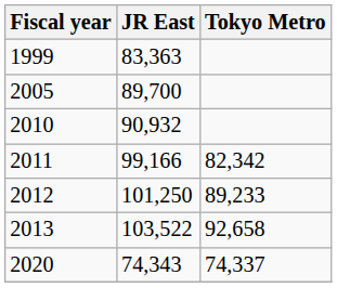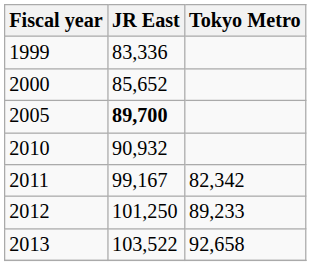1999 | JR East: 83,363 -> 83,336
+ row: 2000 | 85,652
2005 | JR East: normal -> bold
2011 | JR East: 99,166 -> 99,167
- row: 2020 | 74,343 | 74,337
